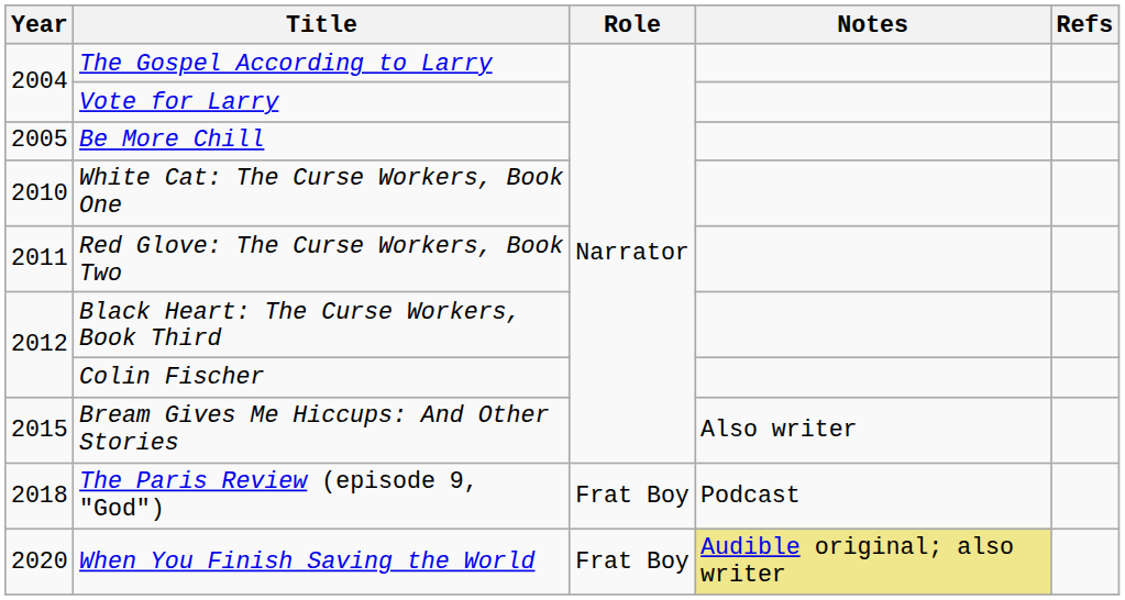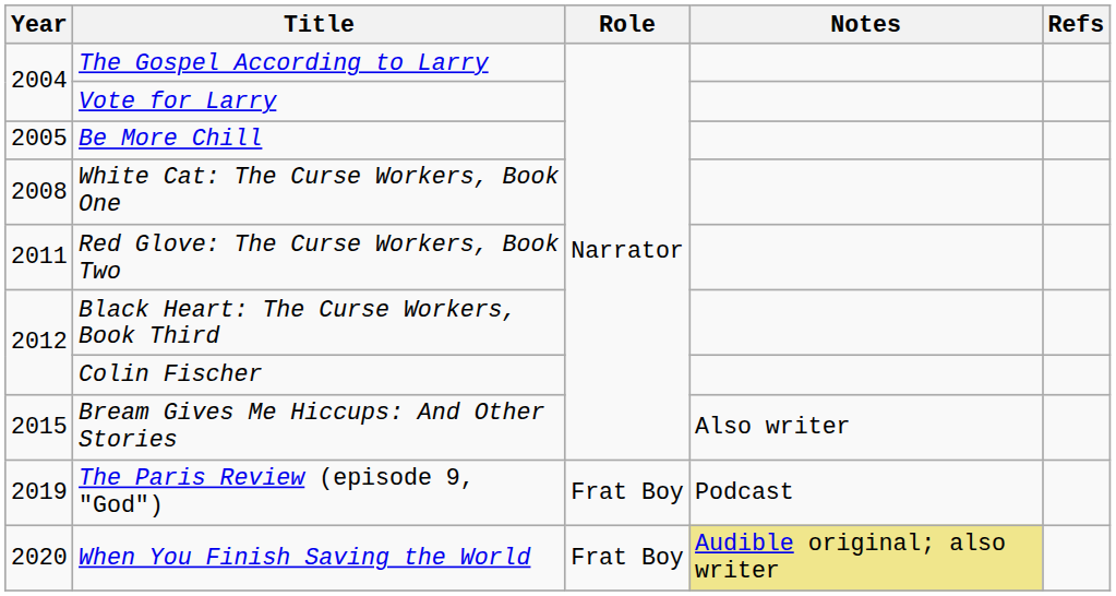White Cat: The Curse Workers, Book One | Year: 2010 -> 2008
The Paris Review (episode 9, "God") | Year: 2018 -> 2019
